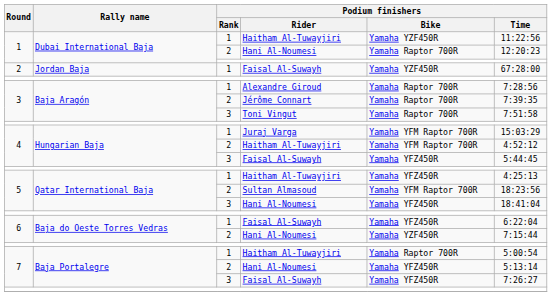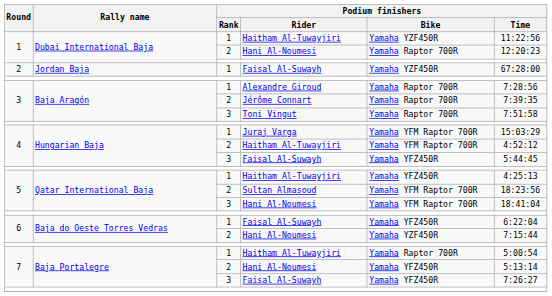5 / Hani Al-Noumesi | Podium finishers / Bike: Yamaha YFZ450R -> Yamaha YFM Raptor 700R
